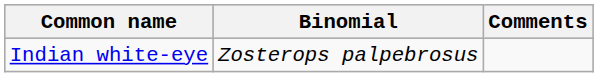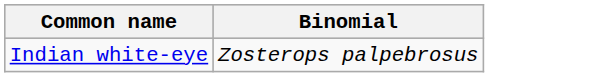- column: Comments
